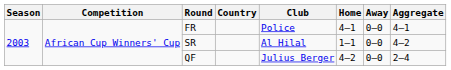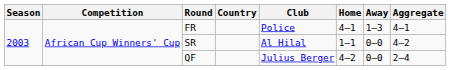FR | Away: 0–0 -> 1–3
